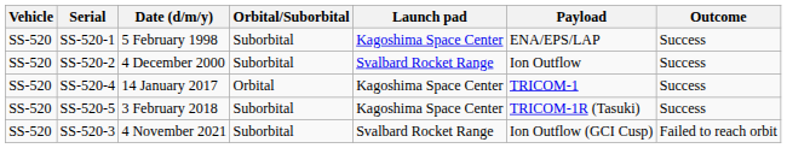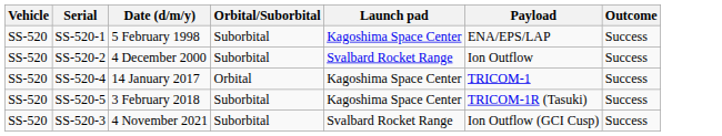SS-520-3 | Outcome: Failed to reach orbit -> Success
